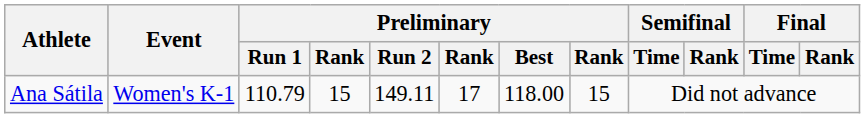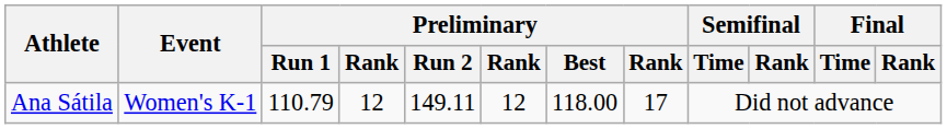Ana Sátila | column 4: 15 -> 12
Ana Sátila | column 6: 17 -> 12
Ana Sátila | column 8: 15 -> 17
